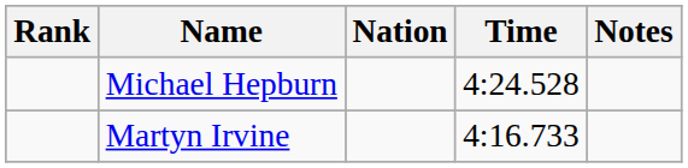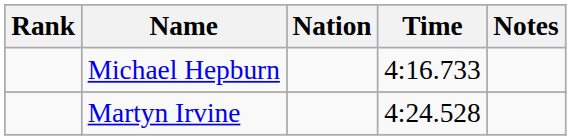Michael Hepburn | Time: 4:24.528 -> 4:16.733
Martyn Irvine | Time: 4:16.733 -> 4:24.528
